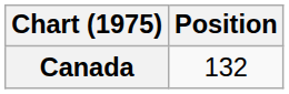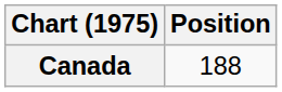Canada | Position: 132 -> 188
